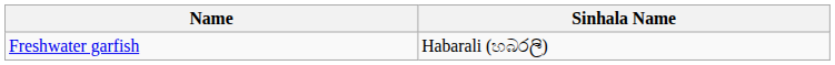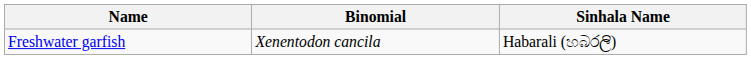+ column: Binomial | Xenentodon cancila
